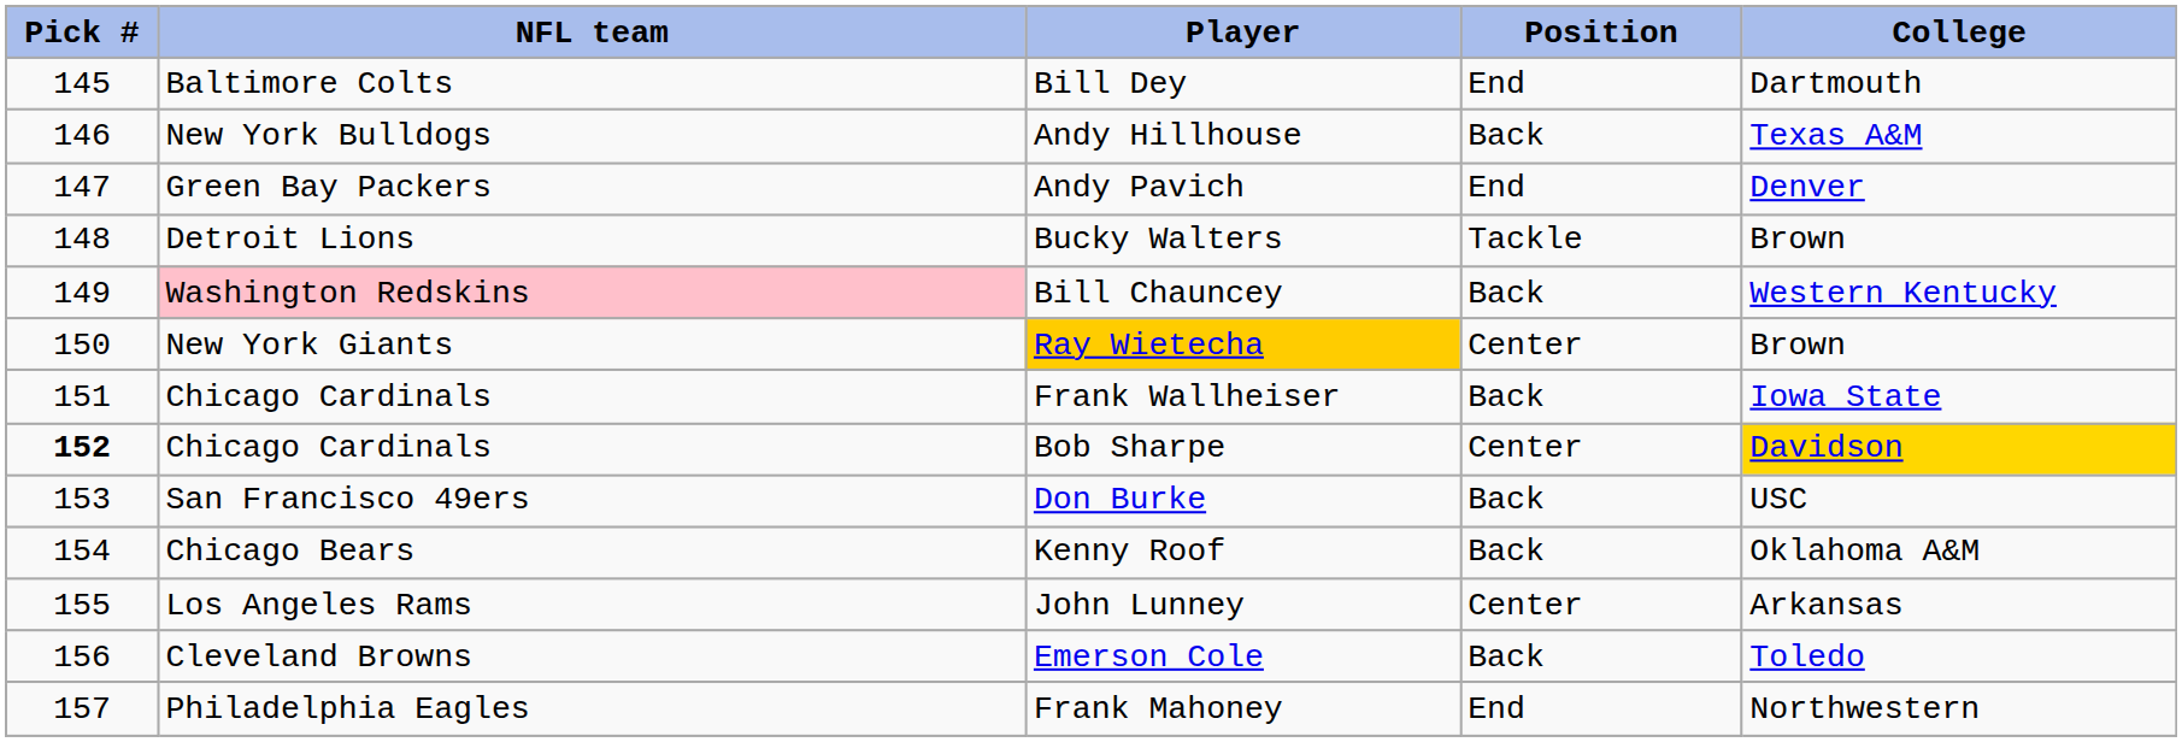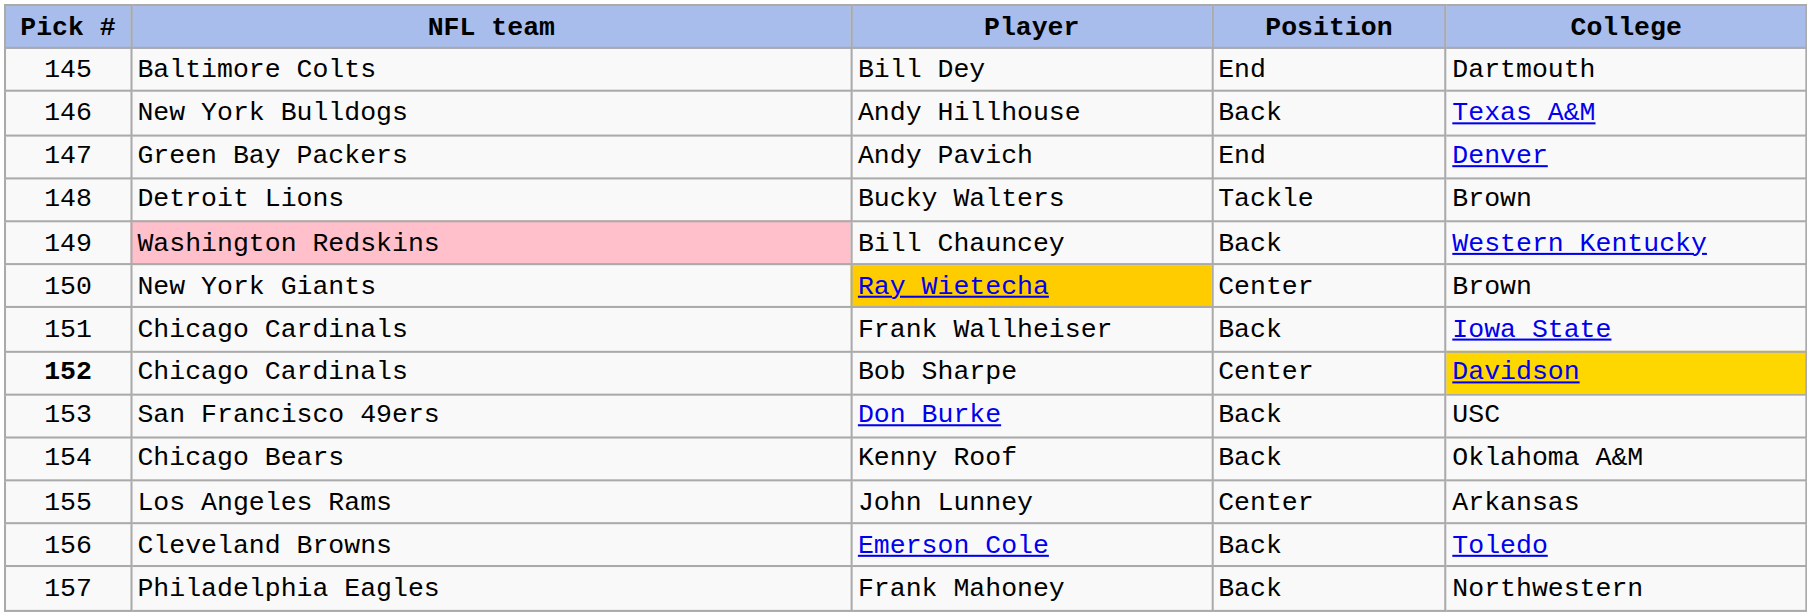Frank Mahoney | Position: End -> Back
